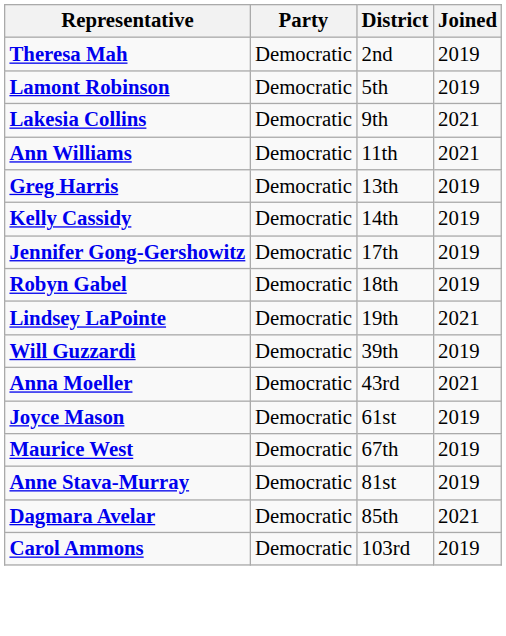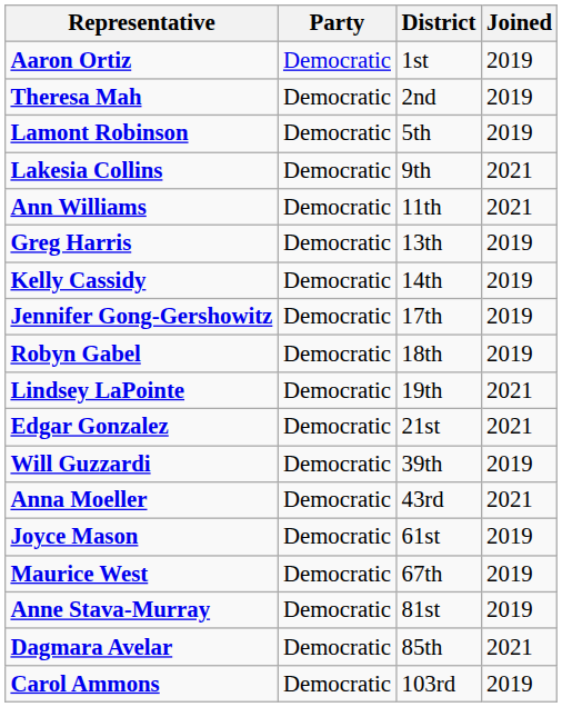+ row: Aaron Ortiz | Democratic | 1st | 2019
+ row: Edgar Gonzalez | Democratic | 21st | 2021
